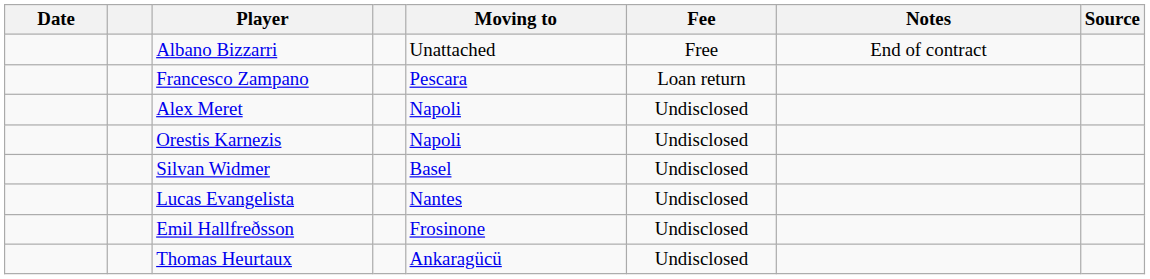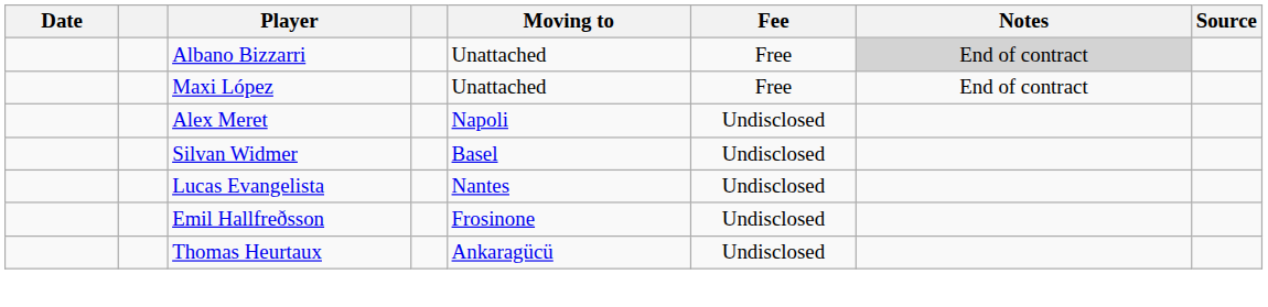Albano Bizzarri | Notes: no background -> lightgrey background
+ row: Maxi López | Unattached | Free | End of contract
- row: Francesco Zampano | Pescara | Loan return
- row: Orestis Karnezis | Napoli | Undisclosed
